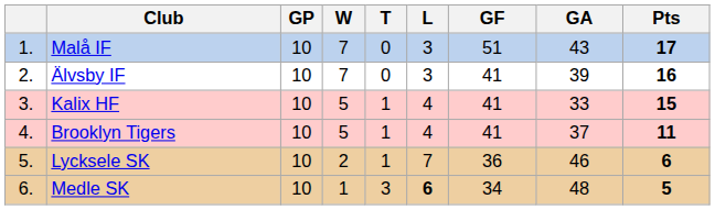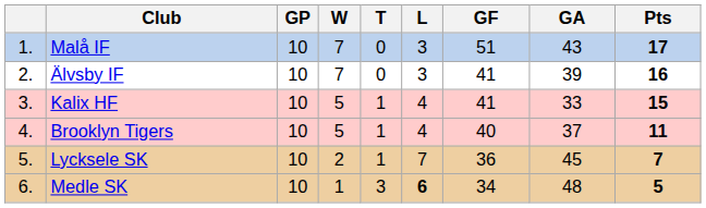Brooklyn Tigers | GF: 41 -> 40
Lycksele SK | GA: 46 -> 45
Lycksele SK | Pts: 6 -> 7
